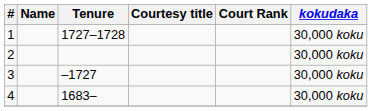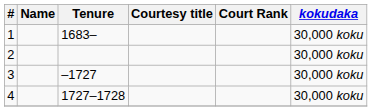1 | Tenure: 1727–1728 -> 1683–
4 | Tenure: 1683– -> 1727–1728
